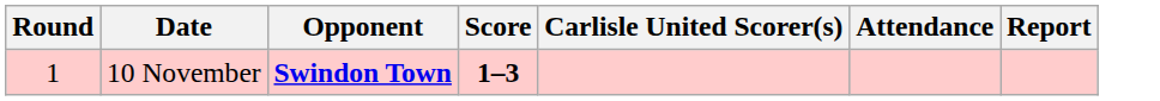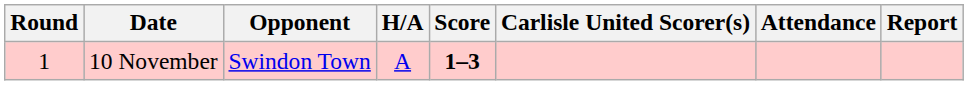+ column: H/A | A
10 November | Opponent: bold -> normal
